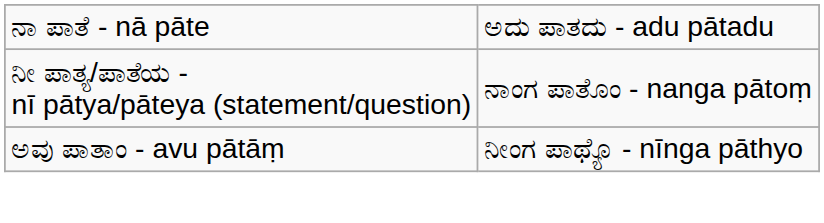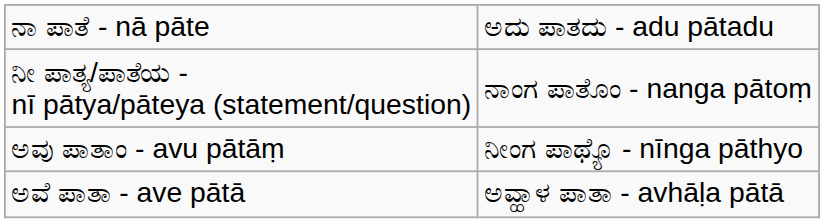+ row: ಅವೆ ಪಾತಾ - ave pātā | ಅವ್ಹಾಳ ಪಾತಾ - avhāḷa pātā
